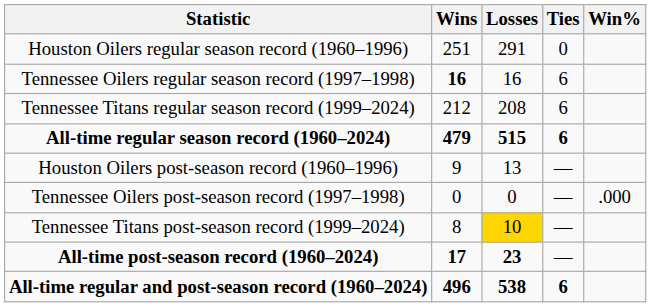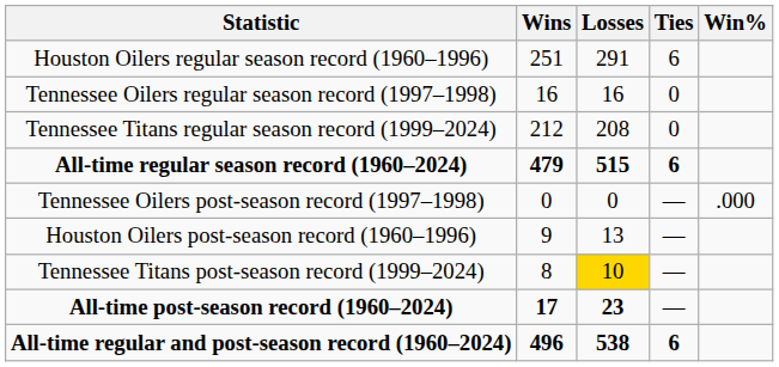Houston Oilers regular season record (1960–1996) | Ties: 0 -> 6
Tennessee Oilers regular season record (1997–1998) | Wins: bold -> normal
Tennessee Oilers regular season record (1997–1998) | Ties: 6 -> 0
Tennessee Titans regular season record (1999–2024) | Ties: 6 -> 0
rows swapped: Houston Oilers post-season record (1960–1996) <-> Tennessee Oilers post-season record (1997–1998)
